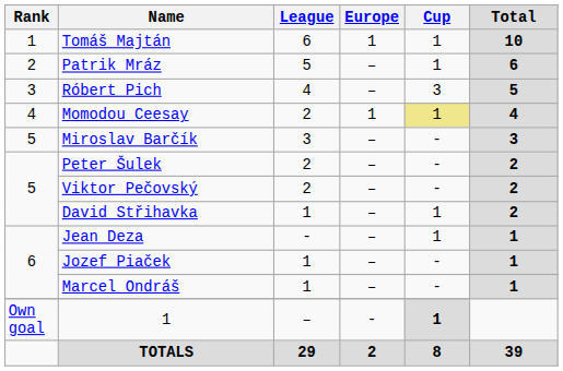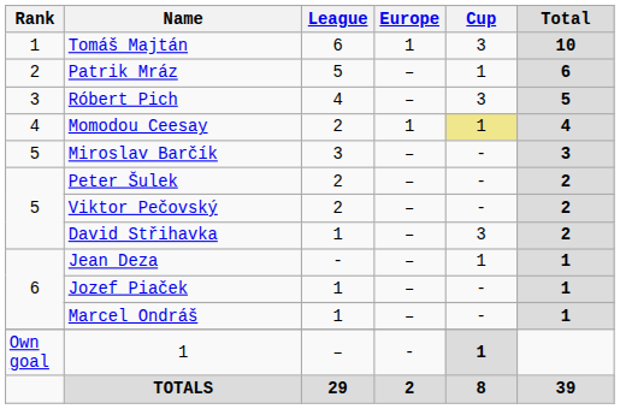Tomáš Majtán | Cup: 1 -> 3
David Střihavka | Cup: 1 -> 3
